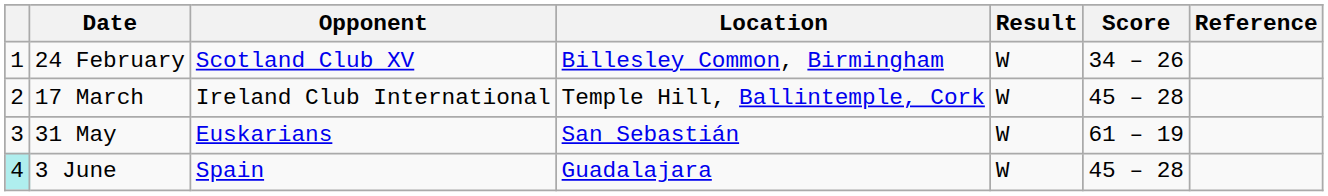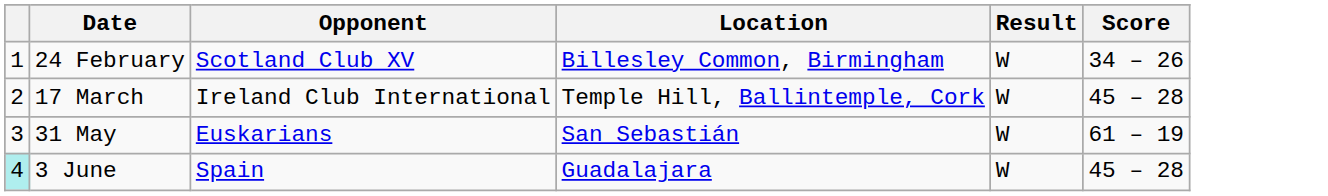- column: Reference
